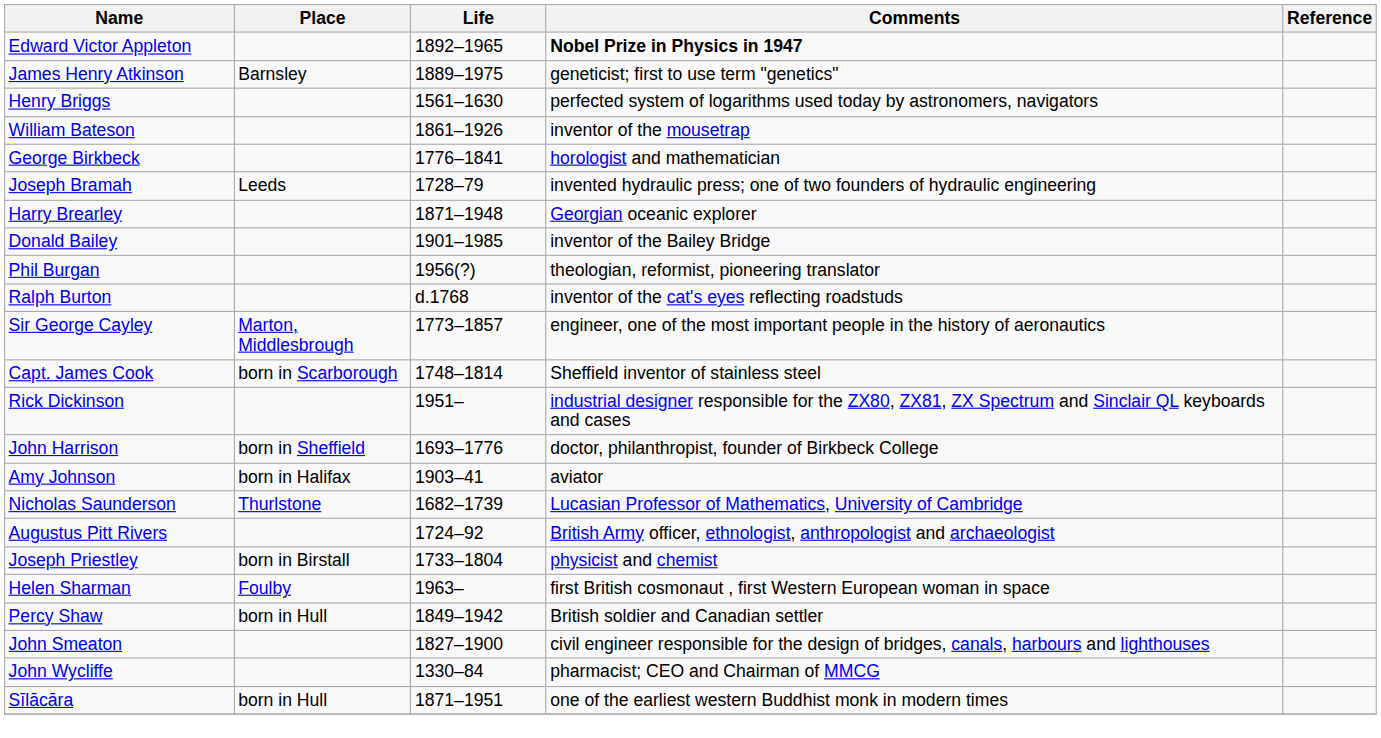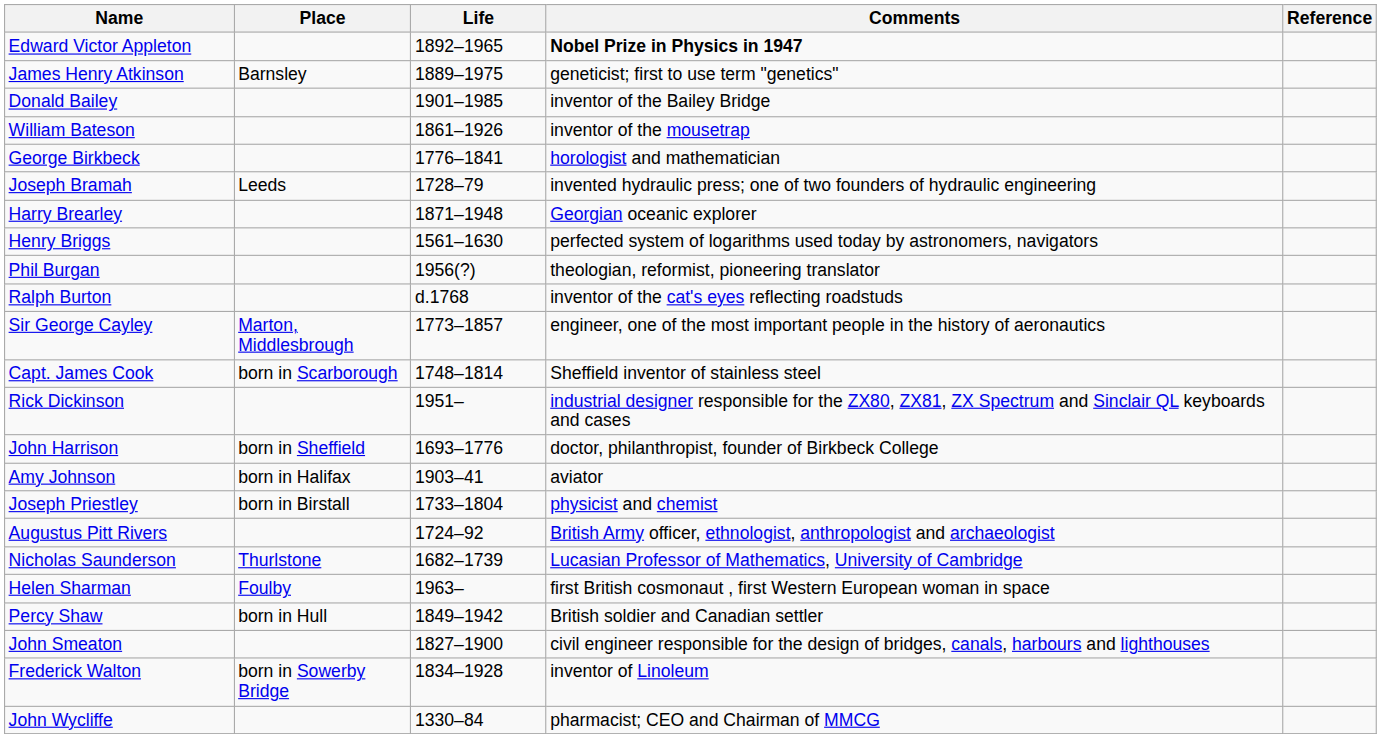rows swapped: Donald Bailey <-> Henry Briggs
rows swapped: Joseph Priestley <-> Nicholas Saunderson
+ row: Frederick Walton | born in Sowerby Bridge | 1834–1928 | inventor of Linoleum
- row: Sīlācāra | born in Hull | 1871–1951 | one of the earliest western Buddhist monk in modern times
